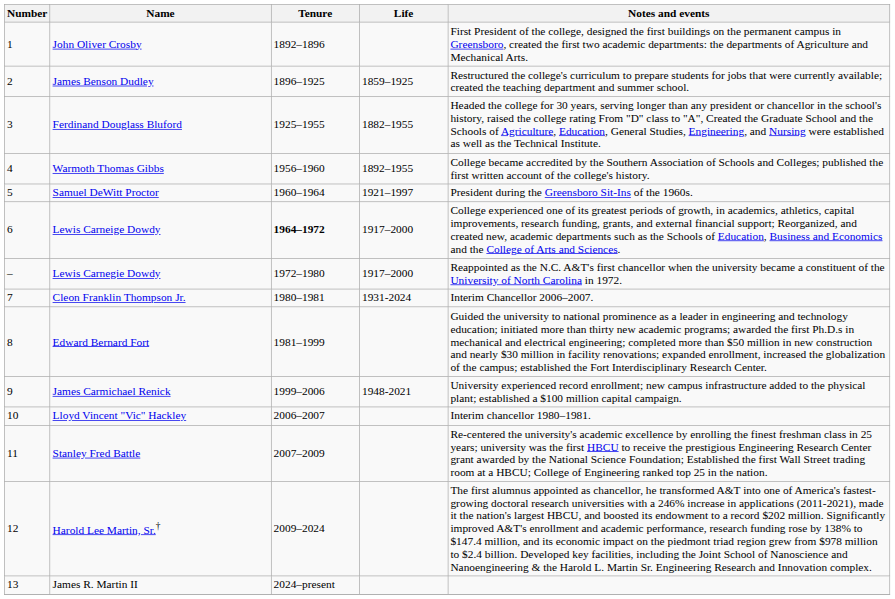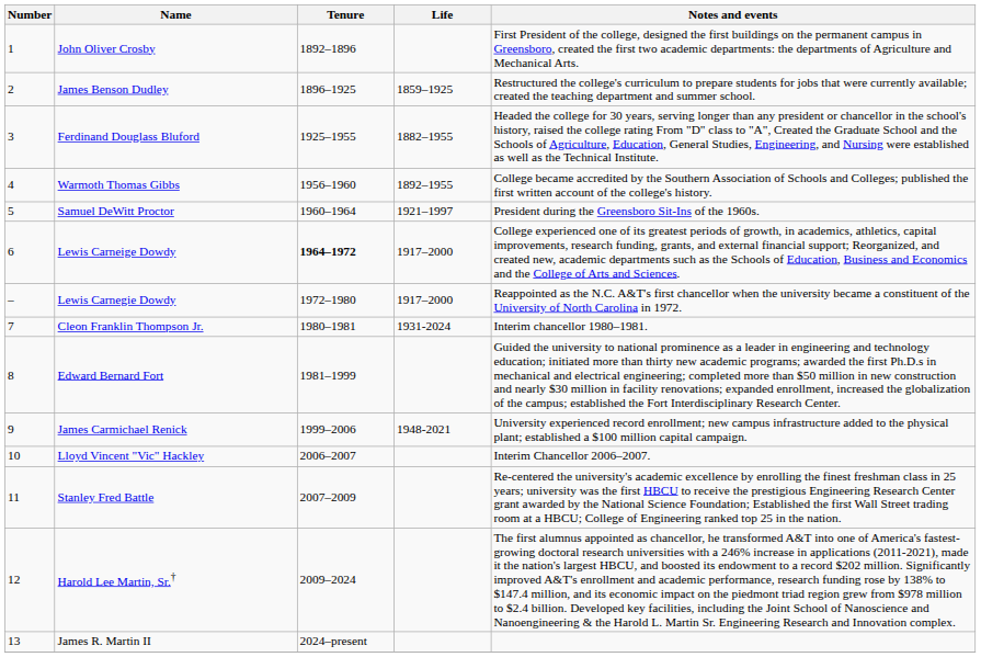Cleon Franklin Thompson Jr. | Notes and events: Interim Chancellor 2006–2007. -> Interim chancellor 1980–1981.
Lloyd Vincent "Vic" Hackley | Notes and events: Interim chancellor 1980–1981. -> Interim Chancellor 2006–2007.
